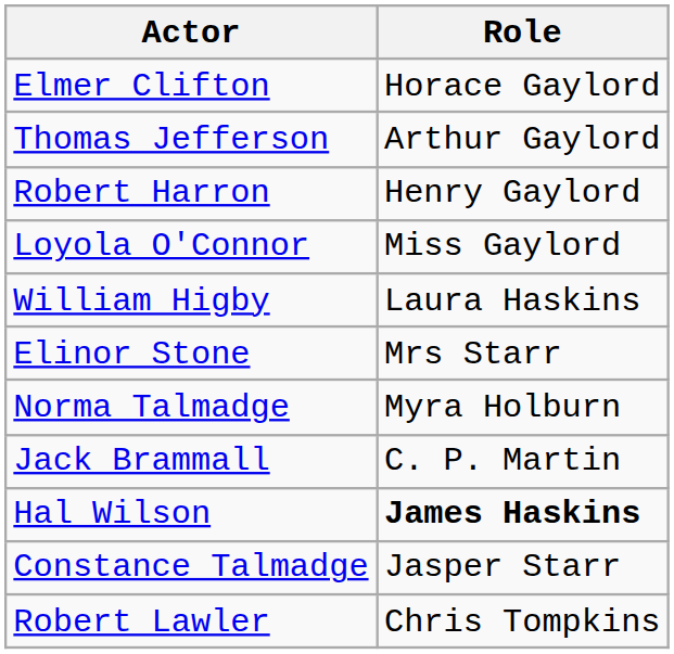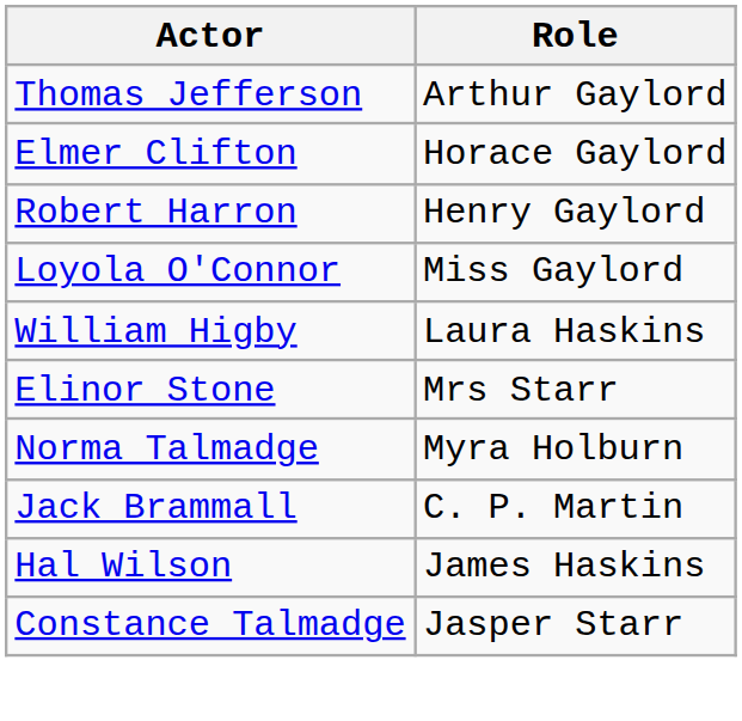rows swapped: Thomas Jefferson <-> Elmer Clifton
Hal Wilson | Role: bold -> normal
- row: Robert Lawler | Chris Tompkins
